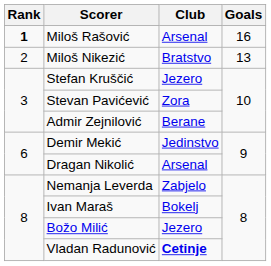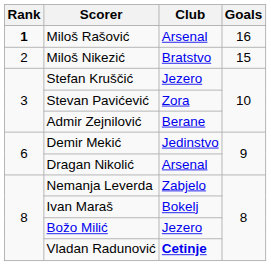Miloš Nikezić | Goals: 13 -> 15
